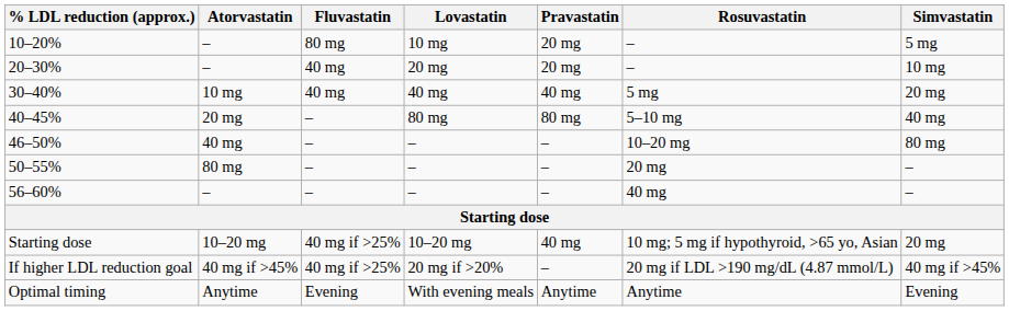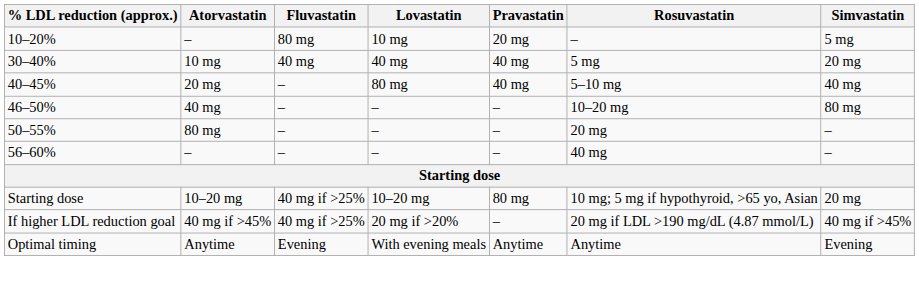- row: 20–30% | – | 40 mg | 20 mg | 20 mg | – | 10 mg
40–45% | Pravastatin: 80 mg -> 40 mg
Starting dose / 10–20 mg | Pravastatin: 40 mg -> 80 mg
